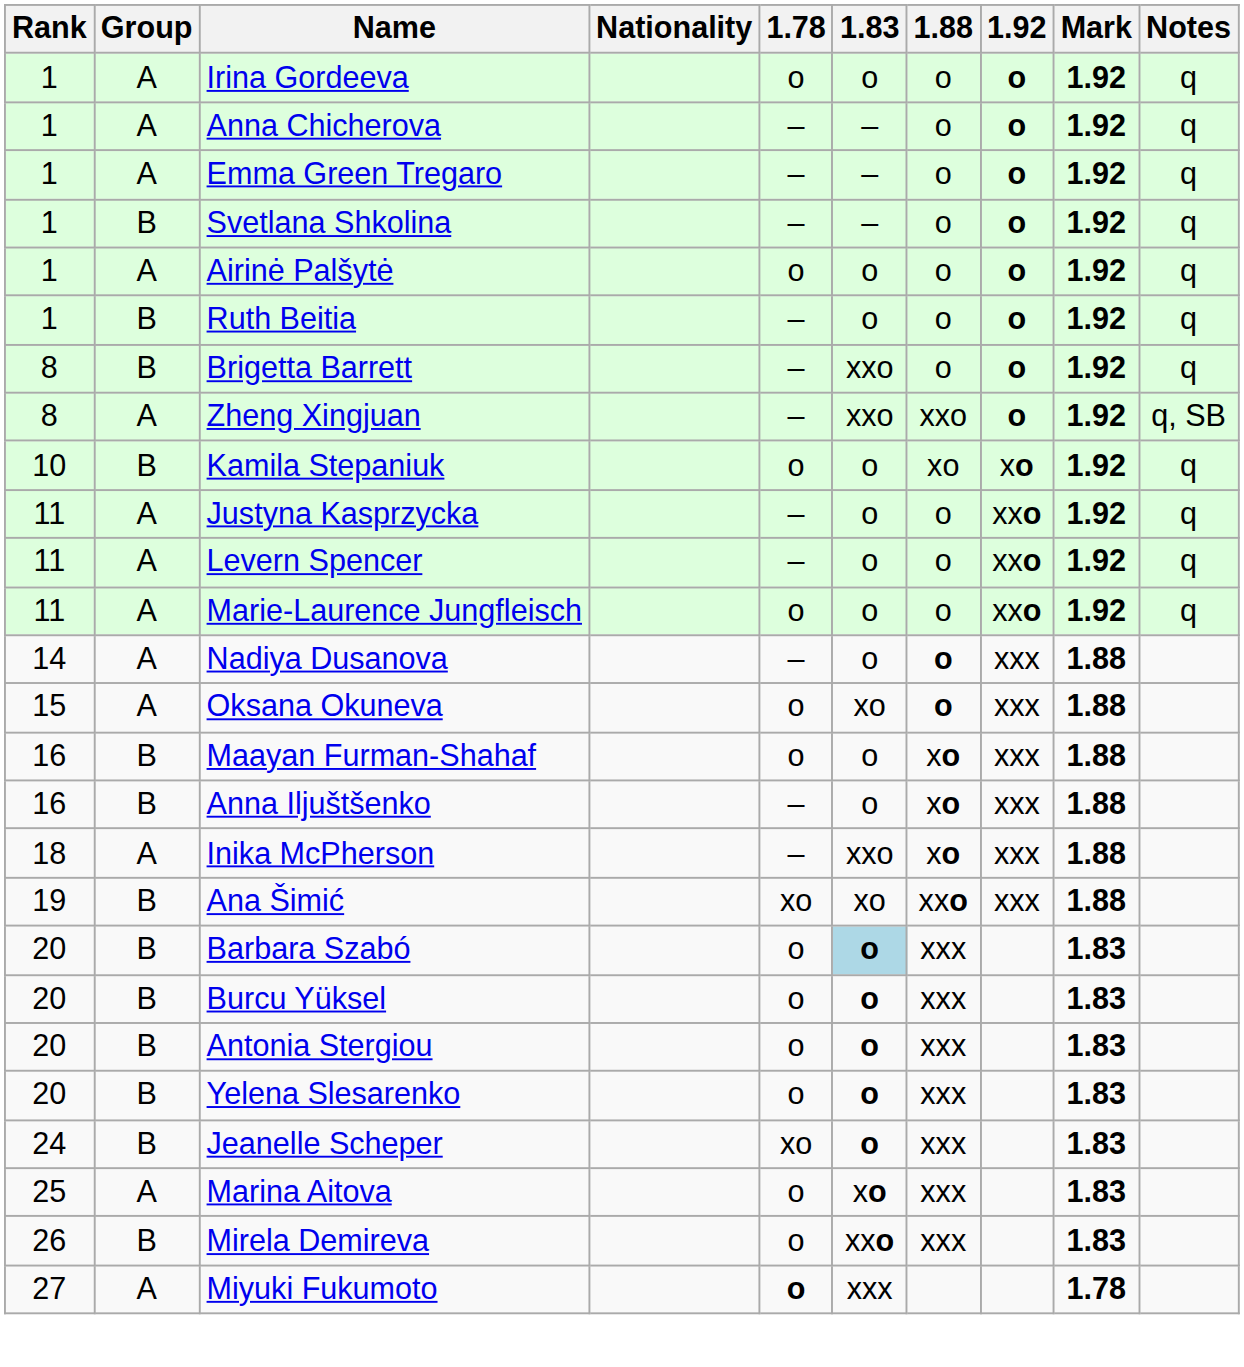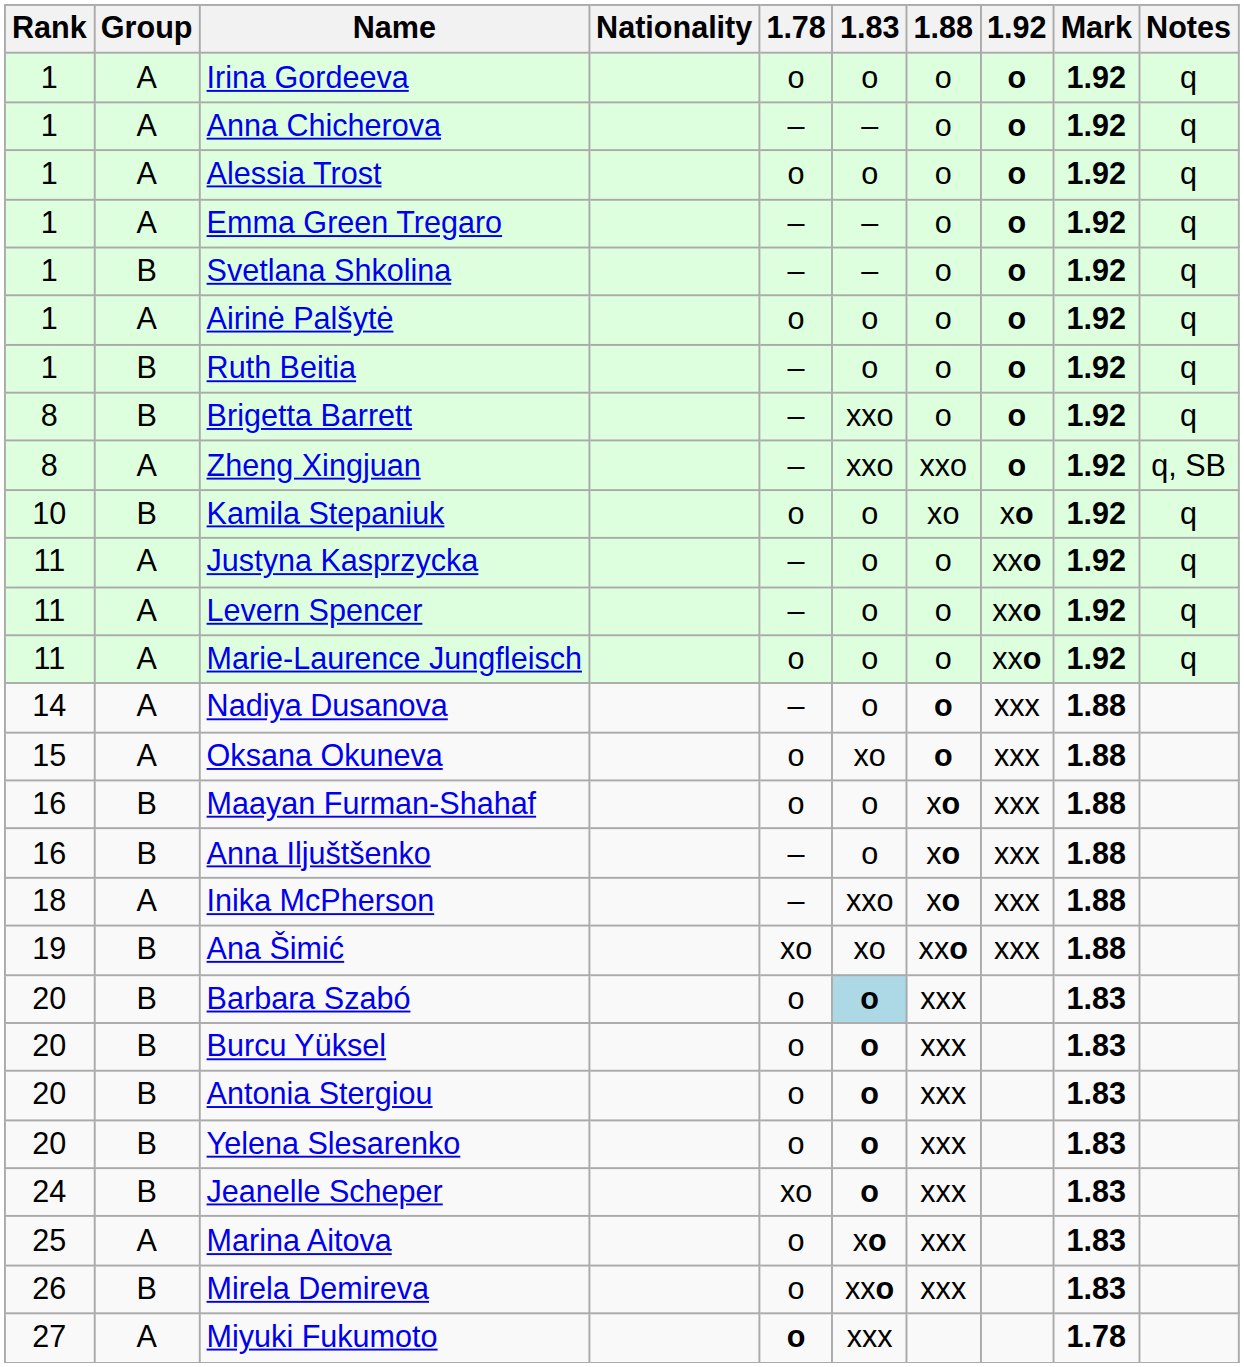+ row: 1 | A | Alessia Trost | o | o | o | o | 1.92 | q
